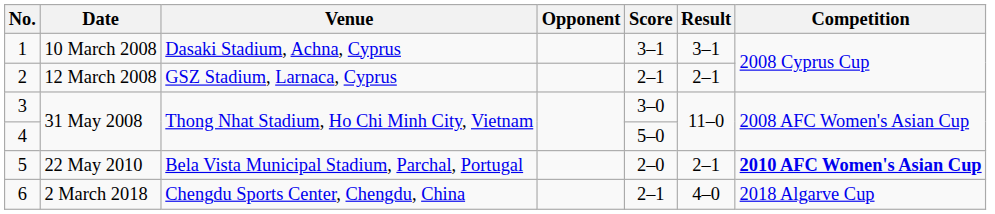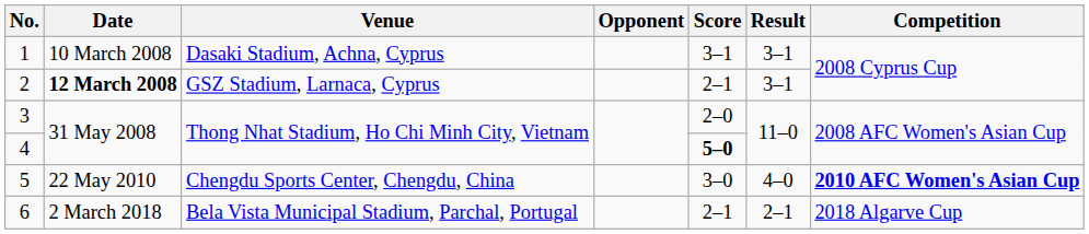2 | Date: normal -> bold
2 | Result: 2–1 -> 3–1
3 | Score: 3–0 -> 2–0
4 | Score: normal -> bold
5 | Venue: Bela Vista Municipal Stadium, Parchal, Portugal -> Chengdu Sports Center, Chengdu, China
5 | Score: 2–0 -> 3–0
5 | Result: 2–1 -> 4–0
6 | Venue: Chengdu Sports Center, Chengdu, China -> Bela Vista Municipal Stadium, Parchal, Portugal
6 | Result: 4–0 -> 2–1
